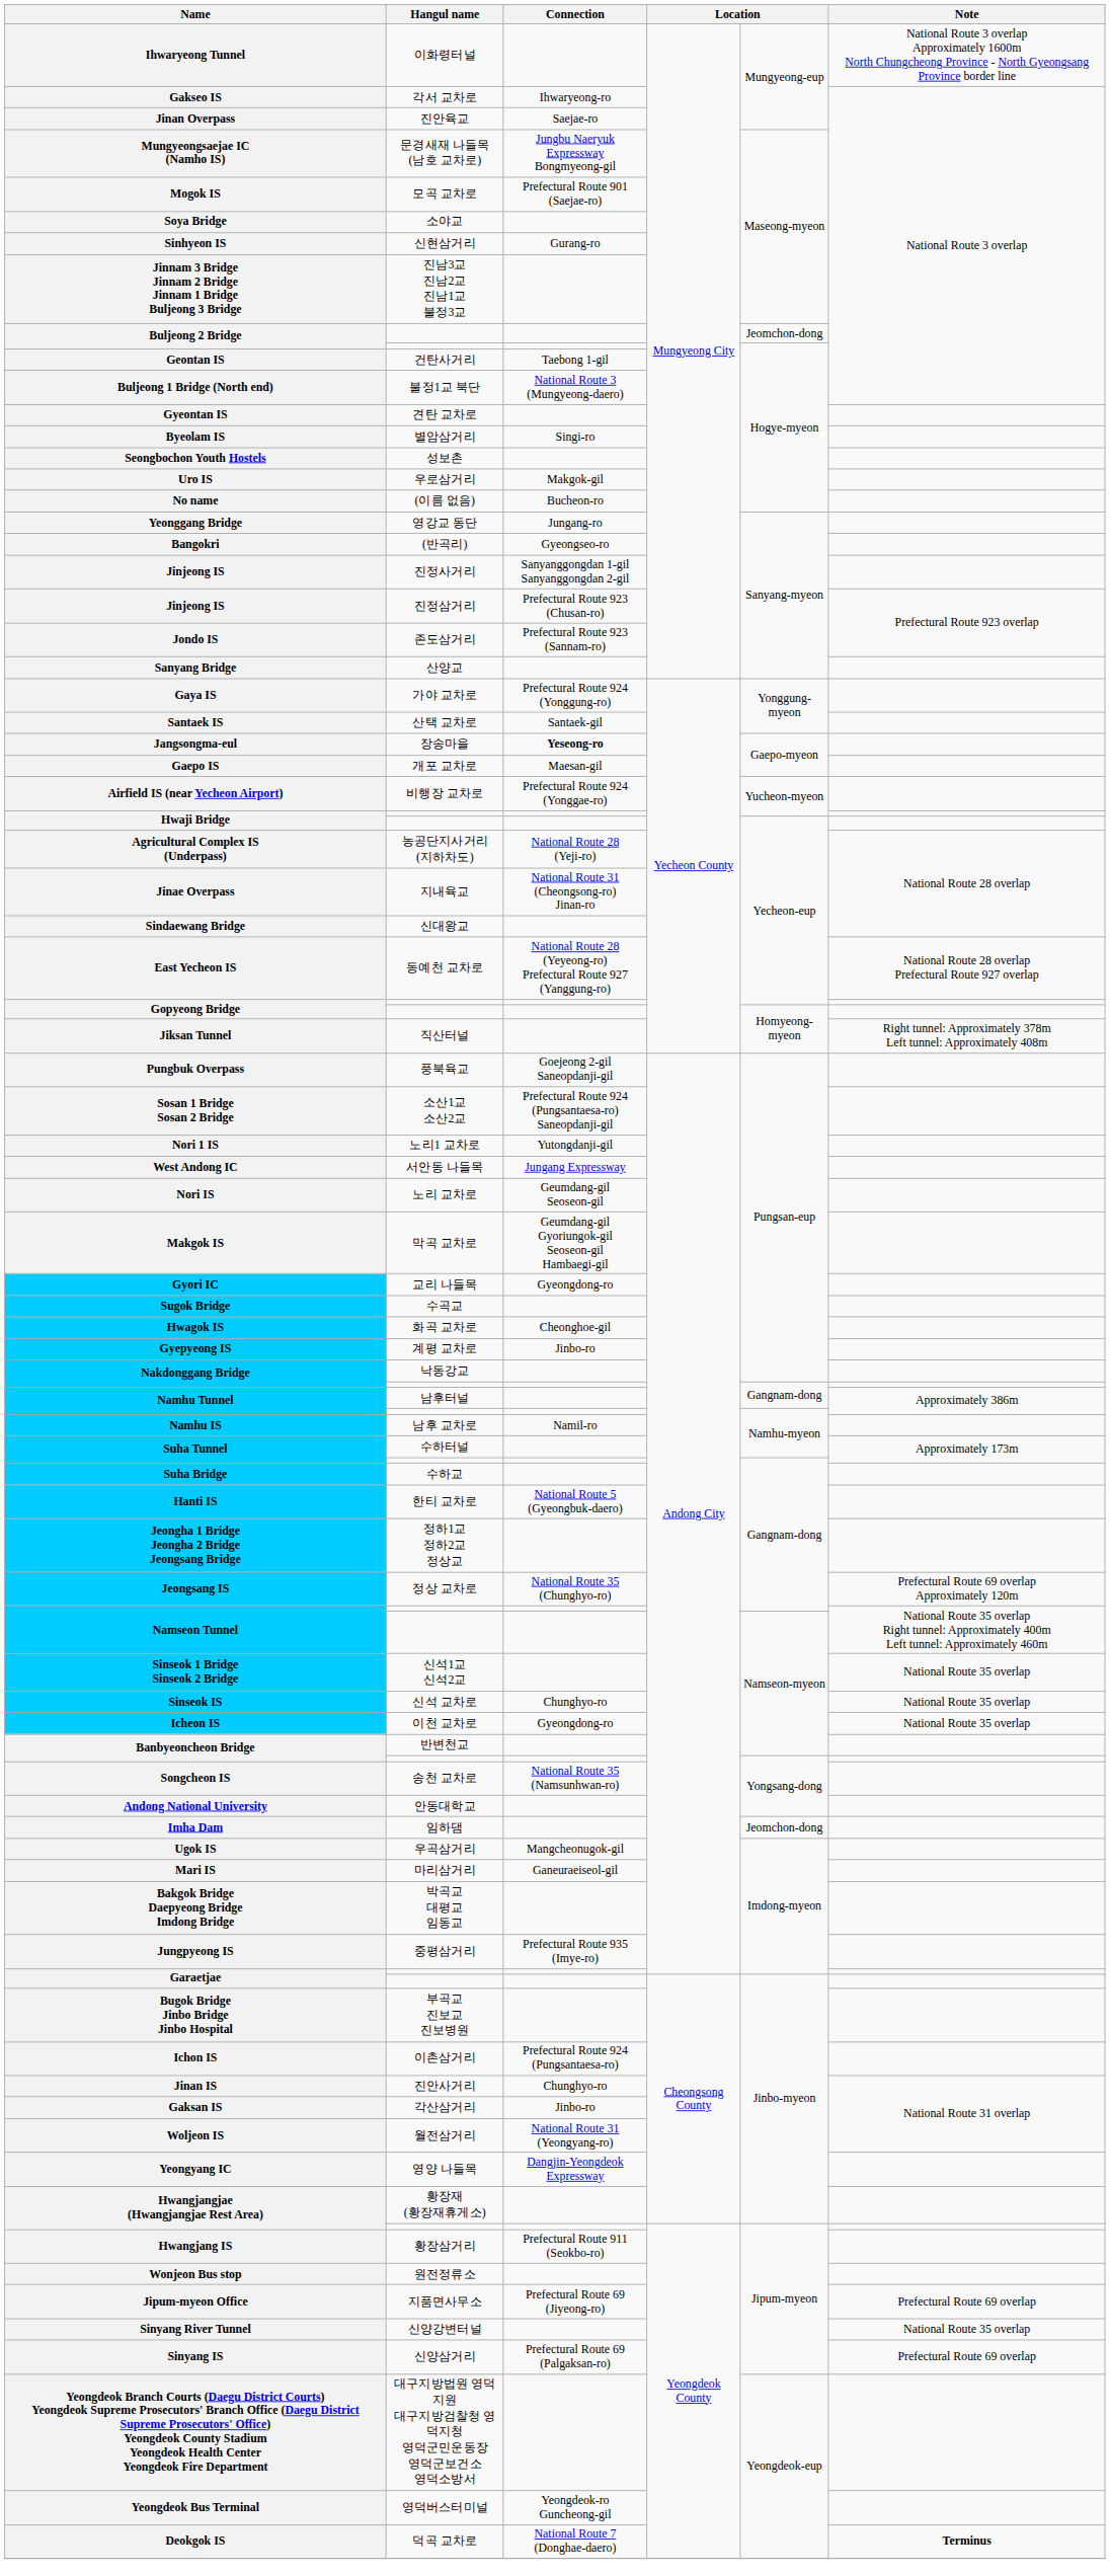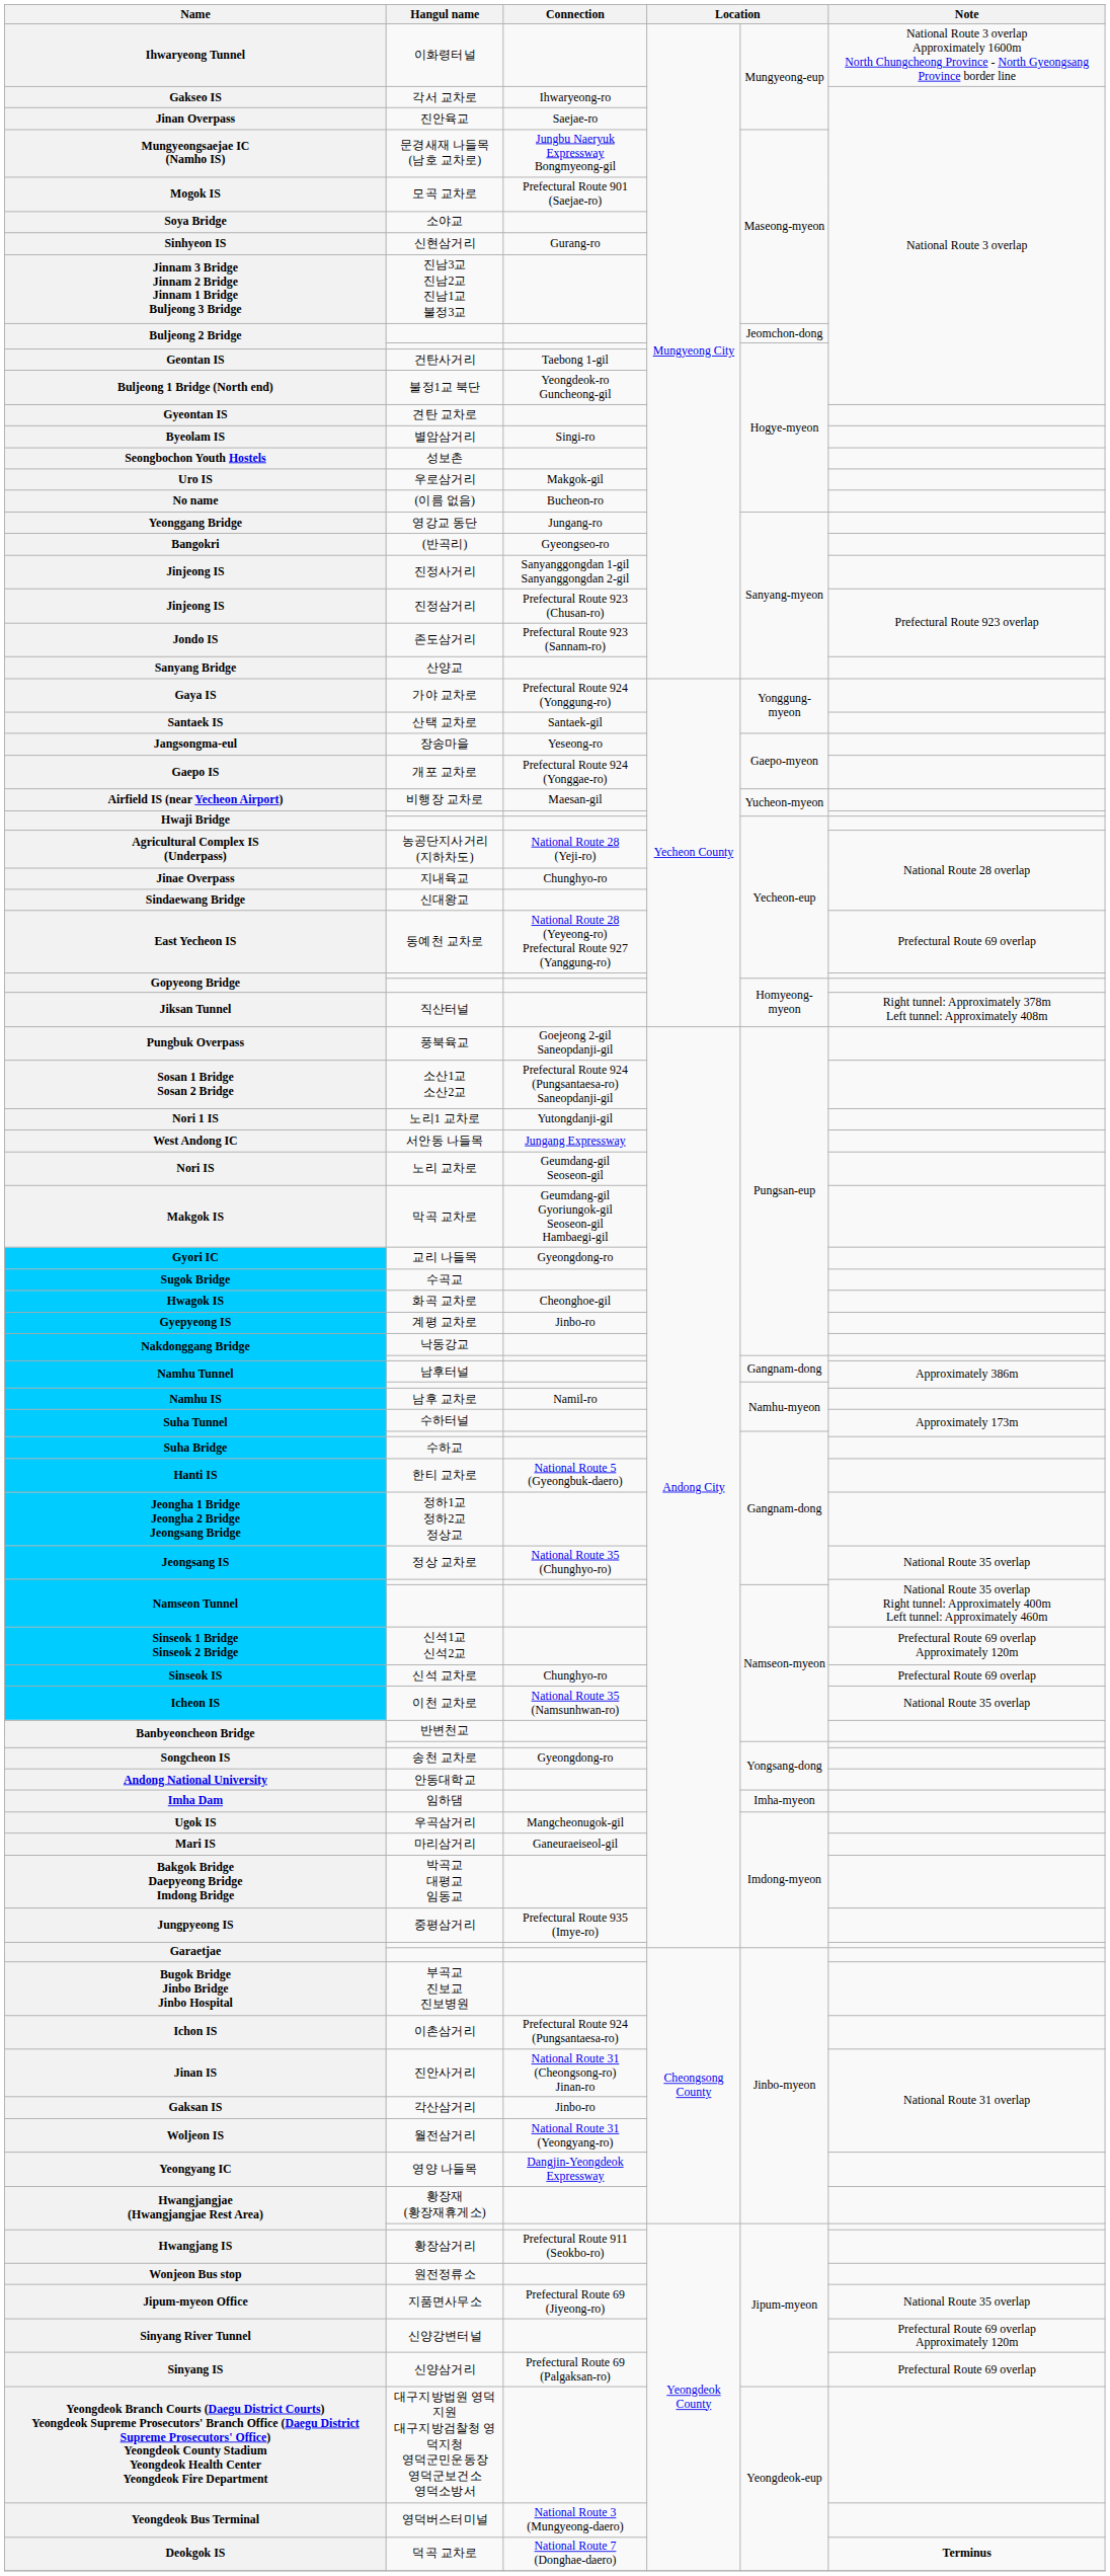Buljeong 1 Bridge (North end) | Connection: National Route 3 (Mungyeong-daero) -> Yeongdeok-ro Guncheong-gil
Jangsongma-eul | Connection: bold -> normal
Gaepo IS | Connection: Maesan-gil -> Prefectural Route 924 (Yonggae-ro)
Airfield IS (near Yecheon Airport) | Connection: Prefectural Route 924 (Yonggae-ro) -> Maesan-gil
Jinae Overpass | Connection: National Route 31 (Cheongsong-ro) Jinan-ro -> Chunghyo-ro
East Yecheon IS | Note: National Route 28 overlap Prefectural Route 927 overlap -> Prefectural Route 69 overlap
Jeongsang IS | Note: Prefectural Route 69 overlap Approximately 120m -> National Route 35 overlap
Sinseok 1 Bridge Sinseok 2 Bridge | Note: National Route 35 overlap -> Prefectural Route 69 overlap Approximately 120m
Sinseok IS | Note: National Route 35 overlap -> Prefectural Route 69 overlap
Icheon IS | Connection: Gyeongdong-ro -> National Route 35 (Namsunhwan-ro)
Songcheon IS | Connection: National Route 35 (Namsunhwan-ro) -> Gyeongdong-ro
Imha Dam | column 5: Jeomchon-dong -> Imha-myeon
Jinan IS | Connection: Chunghyo-ro -> National Route 31 (Cheongsong-ro) Jinan-ro
Jipum-myeon Office | Note: Prefectural Route 69 overlap -> National Route 35 overlap
Sinyang River Tunnel | Note: National Route 35 overlap -> Prefectural Route 69 overlap Approximately 120m
Yeongdeok Bus Terminal | Connection: Yeongdeok-ro Guncheong-gil -> National Route 3 (Mungyeong-daero)
